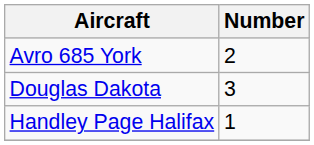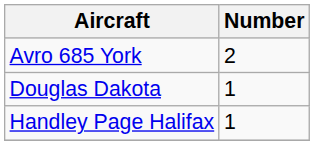Douglas Dakota | Number: 3 -> 1
